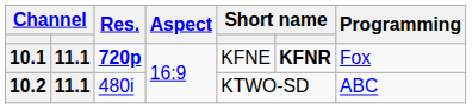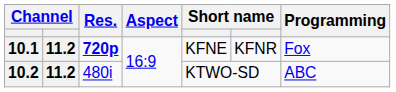10.1 | column 2: 11.1 -> 11.2
10.1 | column 6: bold -> normal
10.2 | column 2: 11.1 -> 11.2
